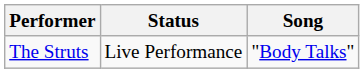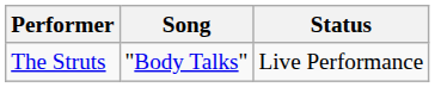columns swapped: Song <-> Status
